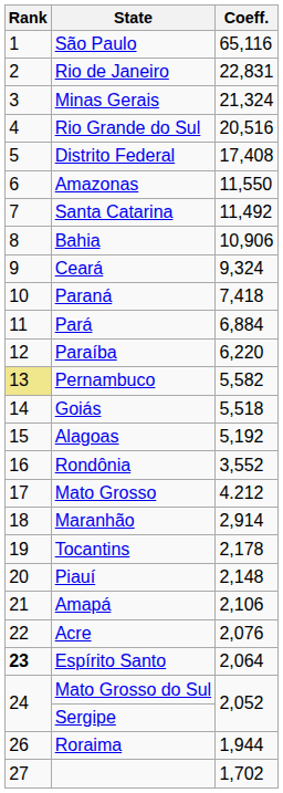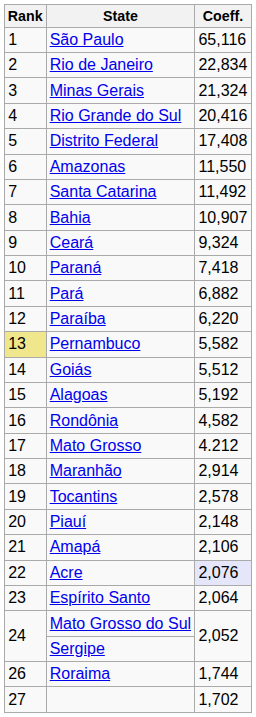Rio de Janeiro | Coeff.: 22,831 -> 22,834
Rio Grande do Sul | Coeff.: 20,516 -> 20,416
Bahia | Coeff.: 10,906 -> 10,907
Pará | Coeff.: 6,884 -> 6,882
Goiás | Coeff.: 5,518 -> 5,512
Rondônia | Coeff.: 3,552 -> 4,582
Tocantins | Coeff.: 2,178 -> 2,578
Acre | Coeff.: no background -> lavender background
Espírito Santo | Rank: bold -> normal
Roraima | Coeff.: 1,944 -> 1,744
